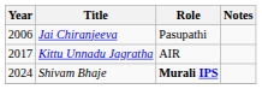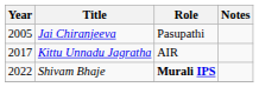Jai Chiranjeeva | Year: 2006 -> 2005
Shivam Bhaje | Year: 2024 -> 2022
